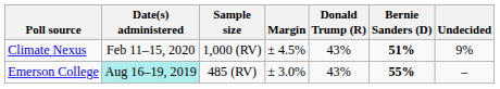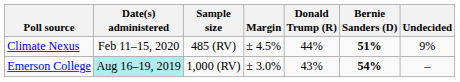Climate Nexus | Sample size: 1,000 (RV) -> 485 (RV)
Climate Nexus | Donald Trump (R): 43% -> 44%
Emerson College | Sample size: 485 (RV) -> 1,000 (RV)
Emerson College | Bernie Sanders (D): 55% -> 54%
